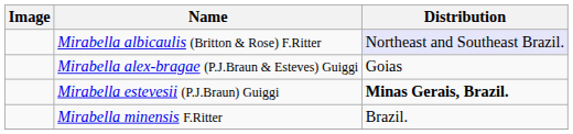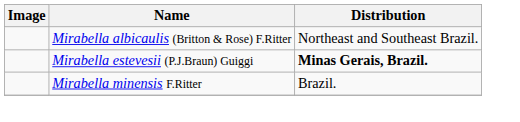Mirabella albicaulis (Britton & Rose) F.Ritter | Distribution: lavender background -> no background
- row: Mirabella alex-bragae (P.J.Braun & Esteves) Guiggi | Goias
